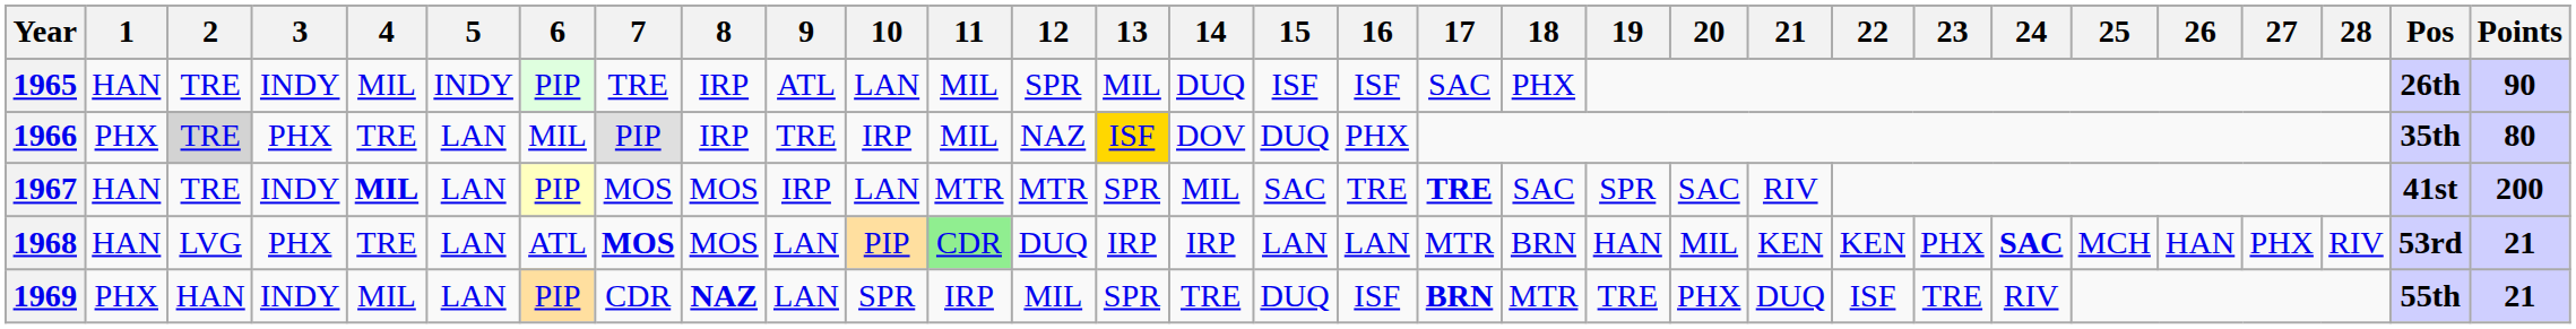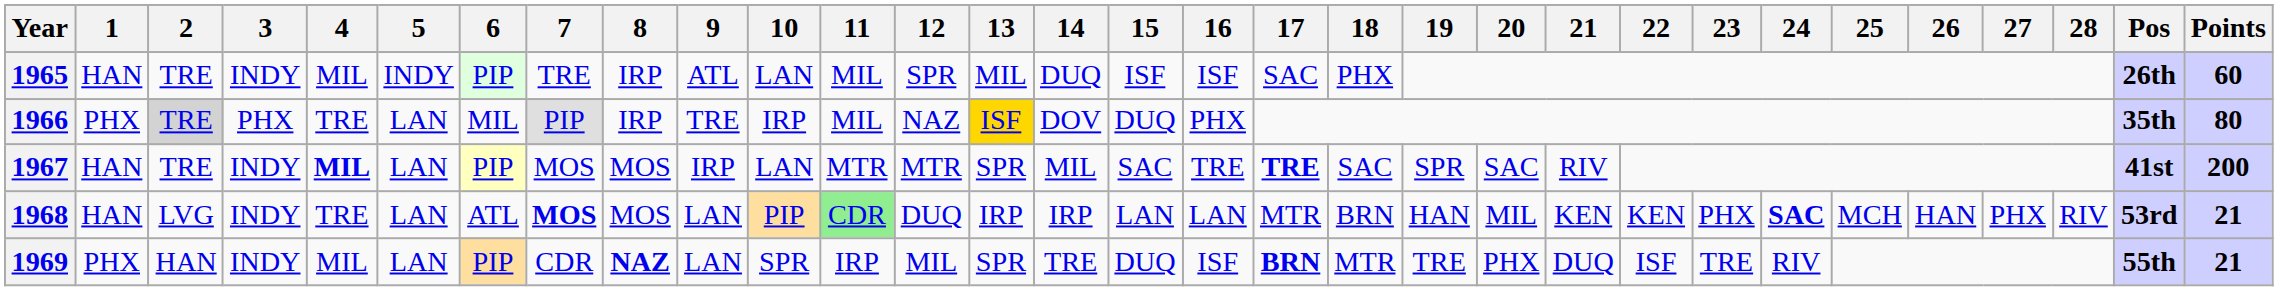1965 | Points: 90 -> 60
1968 | 3: PHX -> INDY
